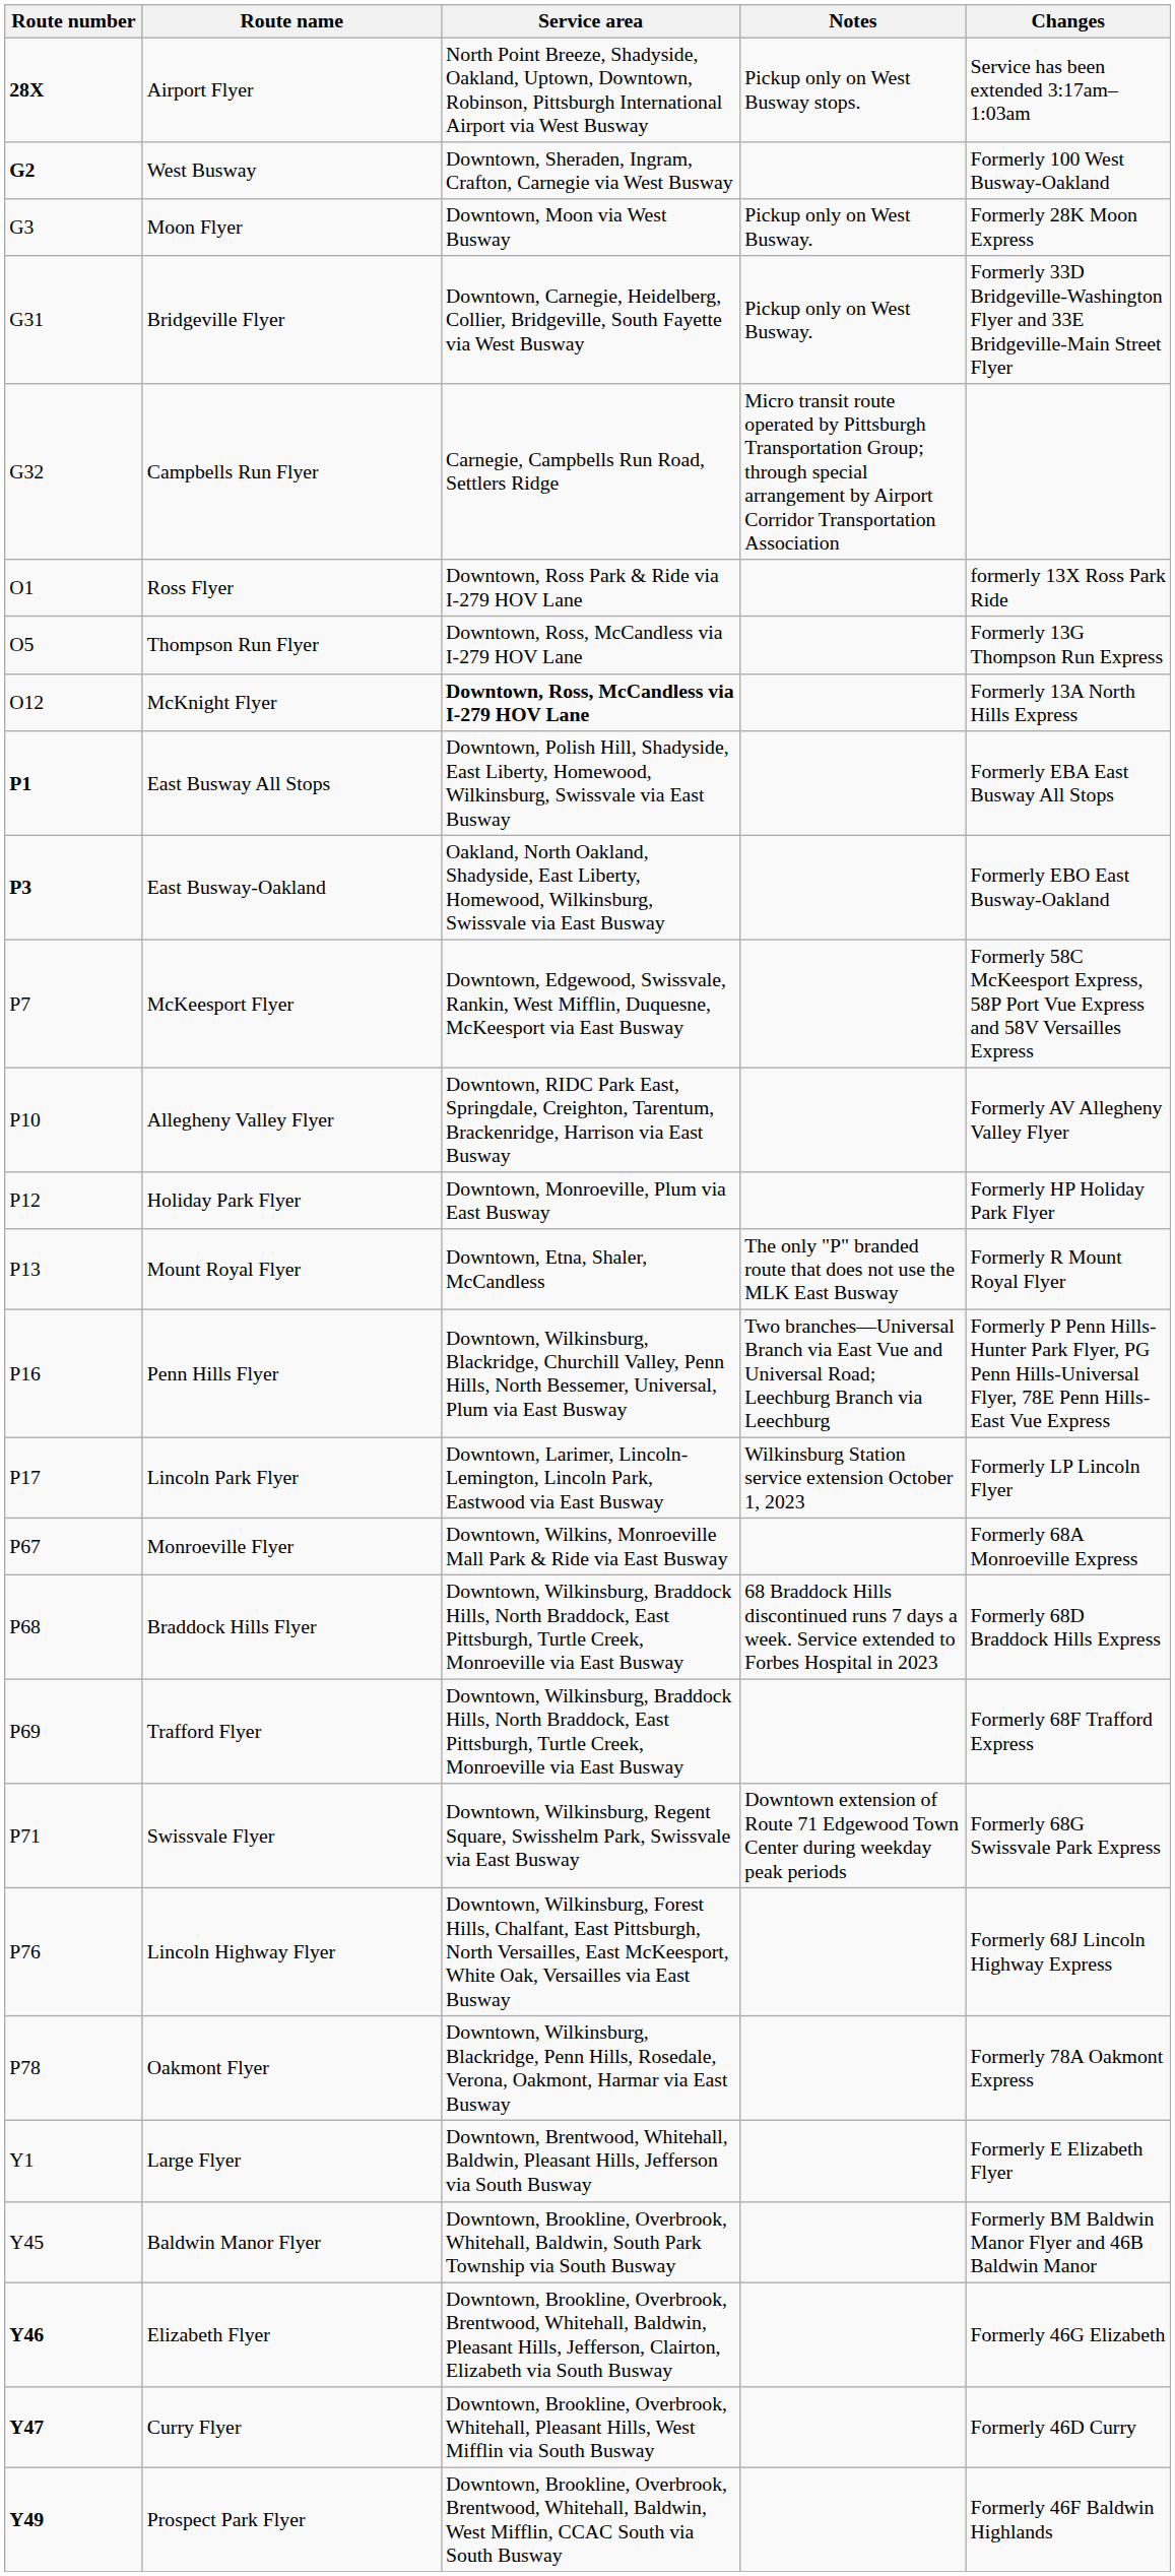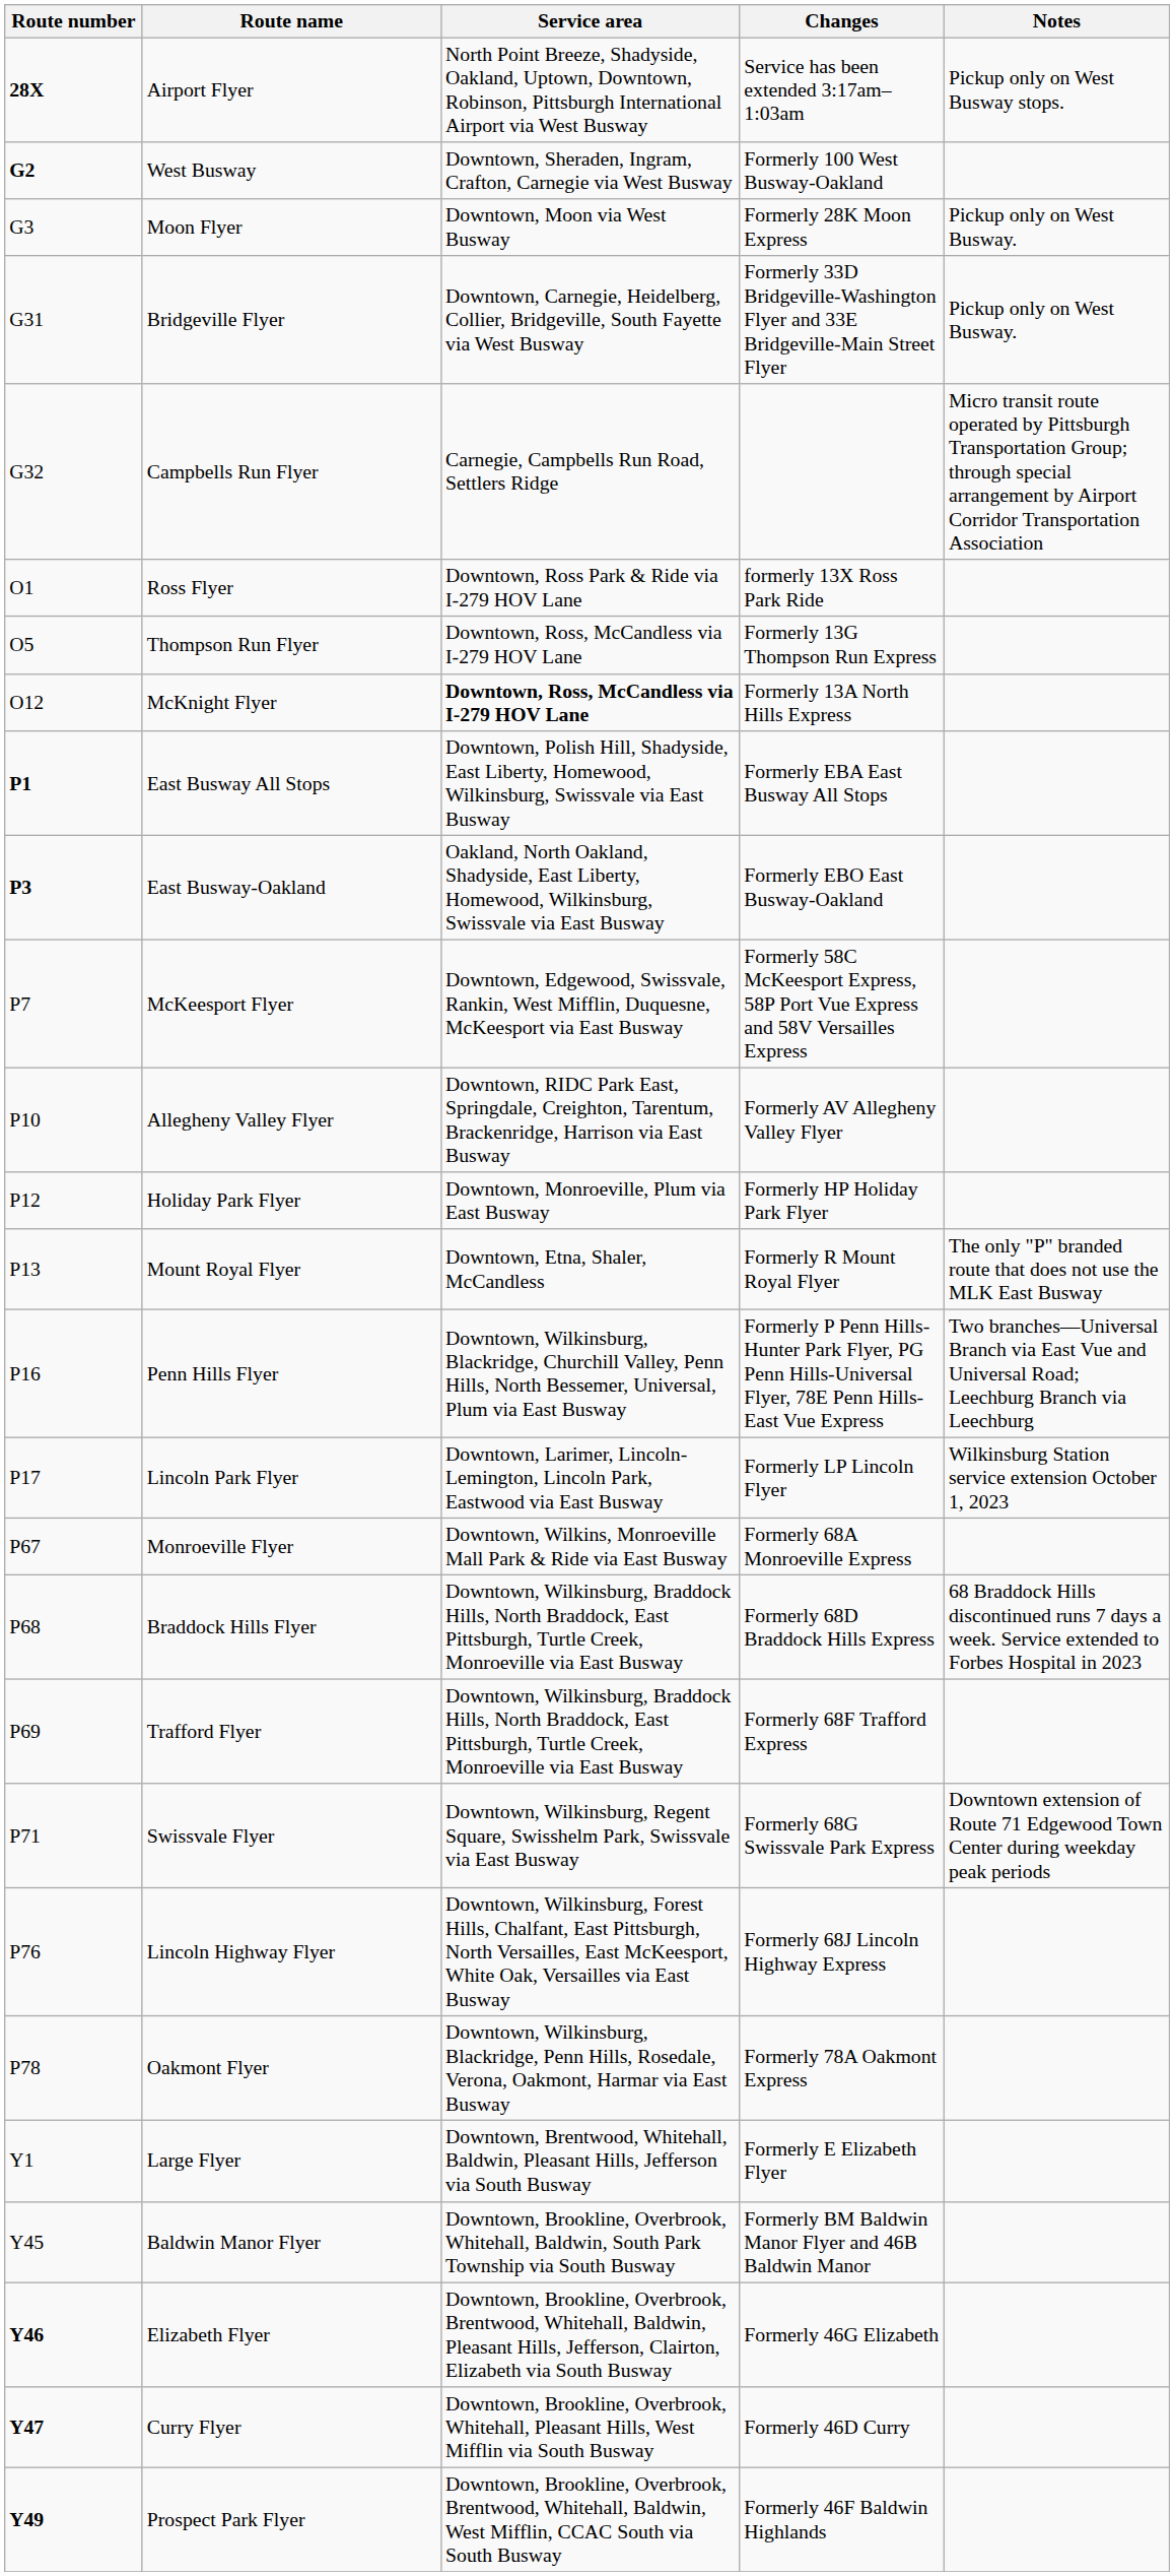columns swapped: Notes <-> Changes
